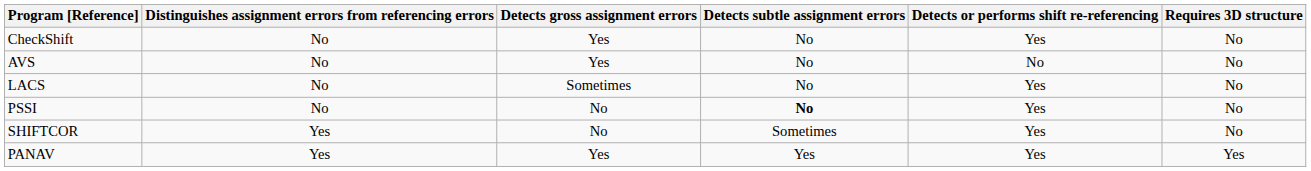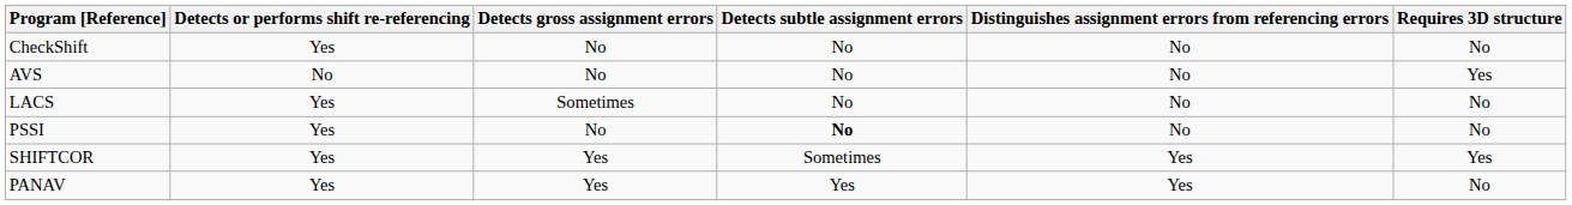columns swapped: Detects or performs shift re-referencing <-> Distinguishes assignment errors from referencing errors
CheckShift | Detects gross assignment errors: Yes -> No
AVS | Detects gross assignment errors: Yes -> No
AVS | Requires 3D structure: No -> Yes
SHIFTCOR | Detects gross assignment errors: No -> Yes
SHIFTCOR | Requires 3D structure: No -> Yes
PANAV | Requires 3D structure: Yes -> No
